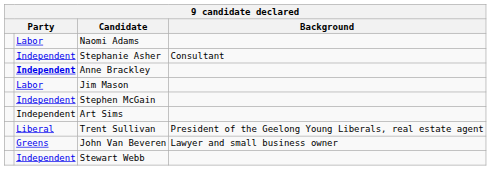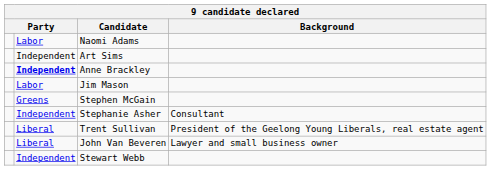rows swapped: Stephanie Asher <-> Art Sims
Stephen McGain | column 2: Independent -> Greens
John Van Beveren | column 2: Greens -> Liberal
